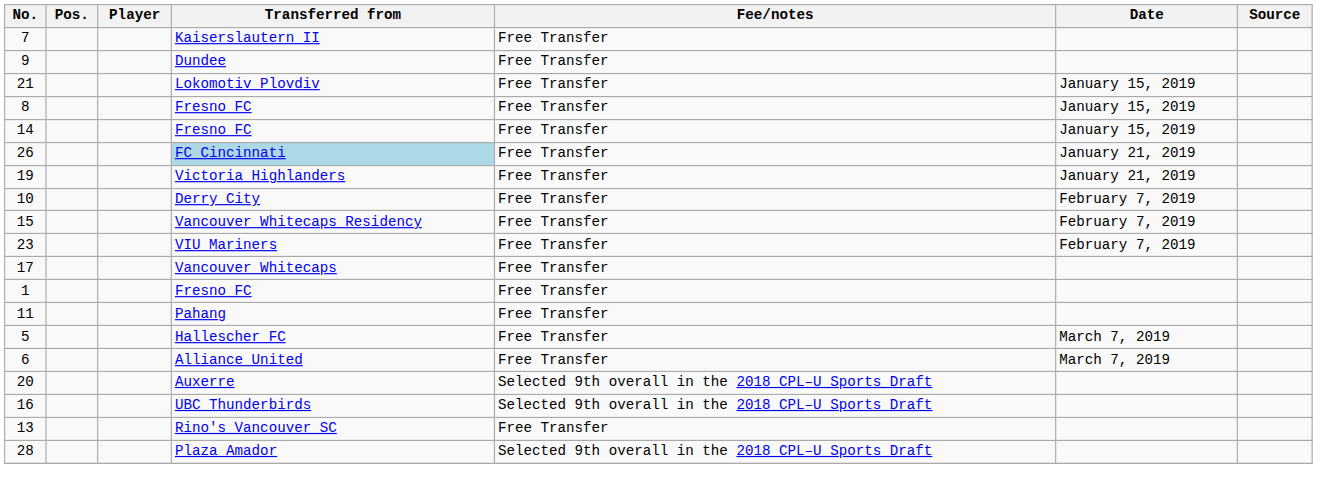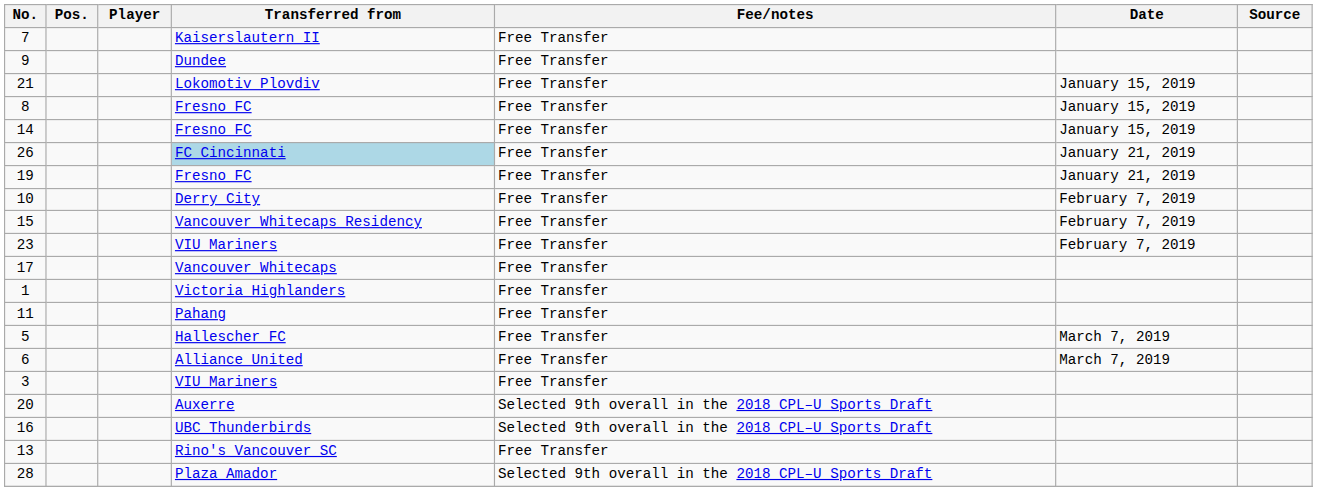19 | Transferred from: Victoria Highlanders -> Fresno FC
1 | Transferred from: Fresno FC -> Victoria Highlanders
+ row: 3 | VIU Mariners | Free Transfer
